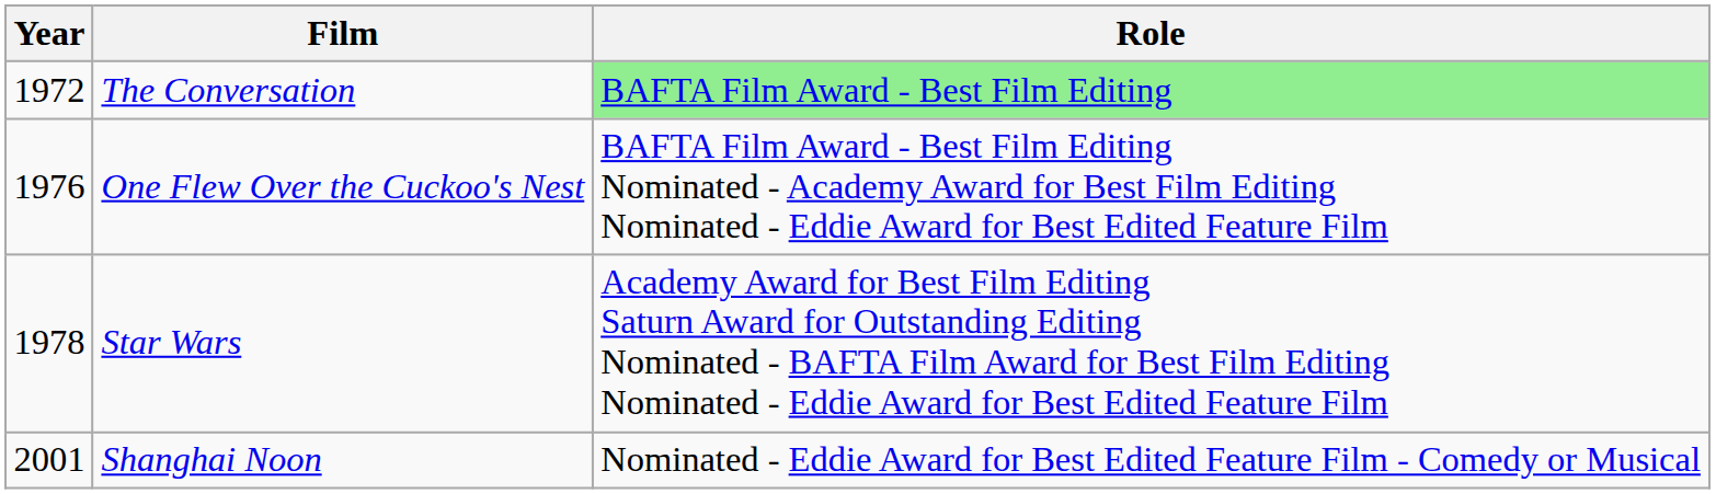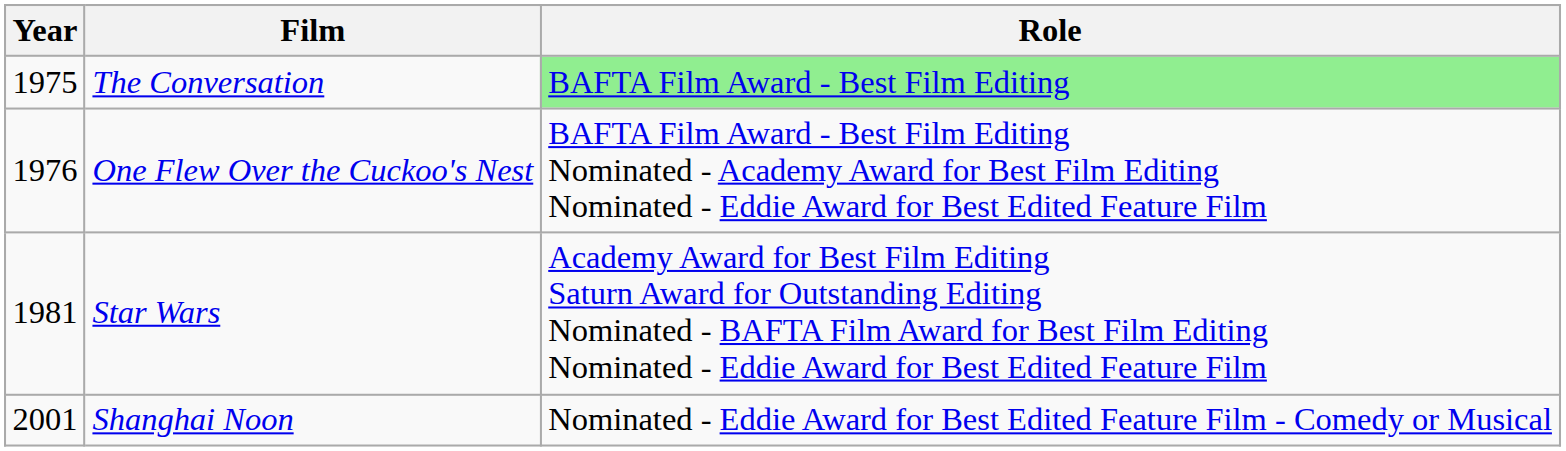The Conversation | Year: 1972 -> 1975
Star Wars | Year: 1978 -> 1981
